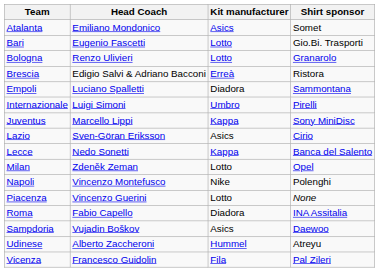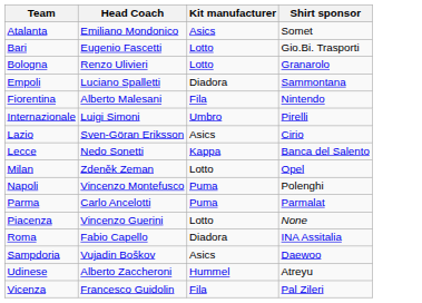- row: Brescia | Edigio Salvi & Adriano Bacconi | Erreà | Ristora
+ row: Fiorentina | Alberto Malesani | Fila | Nintendo
- row: Juventus | Marcello Lippi | Kappa | Sony MiniDisc
Napoli | Kit manufacturer: Nike -> Puma
+ row: Parma | Carlo Ancelotti | Puma | Parmalat
